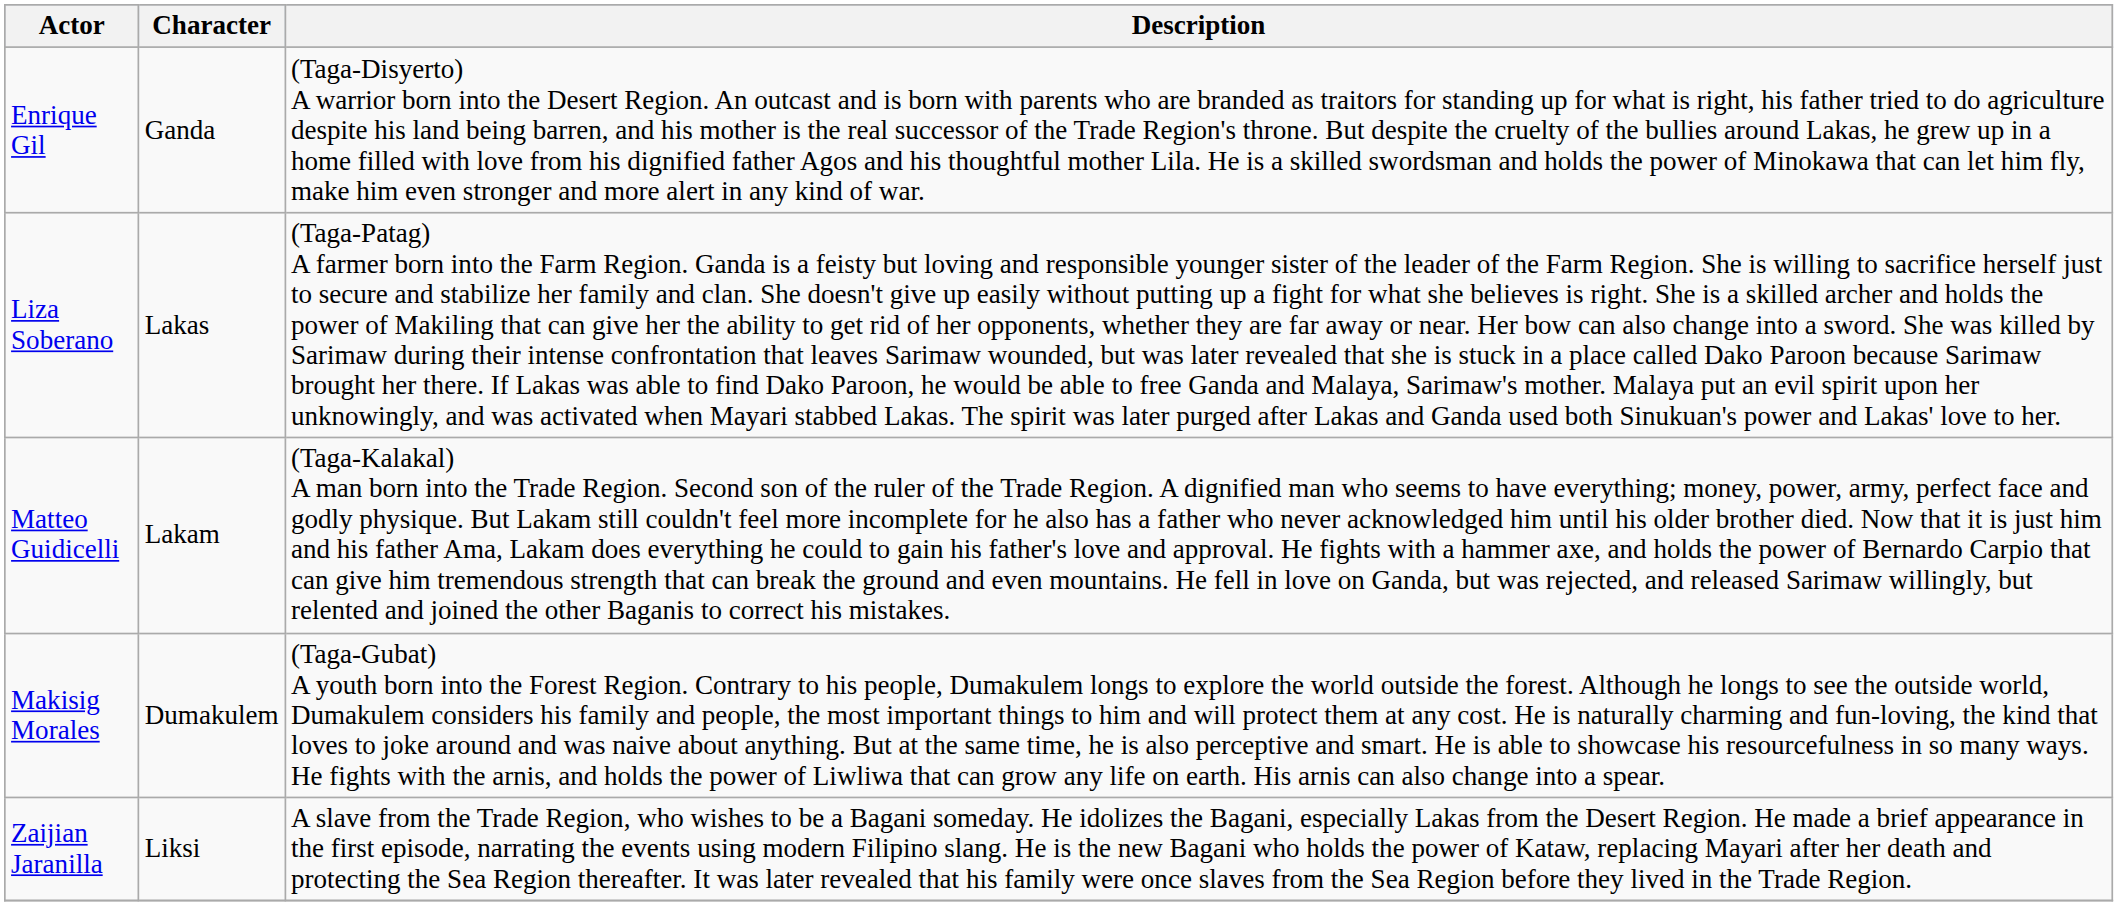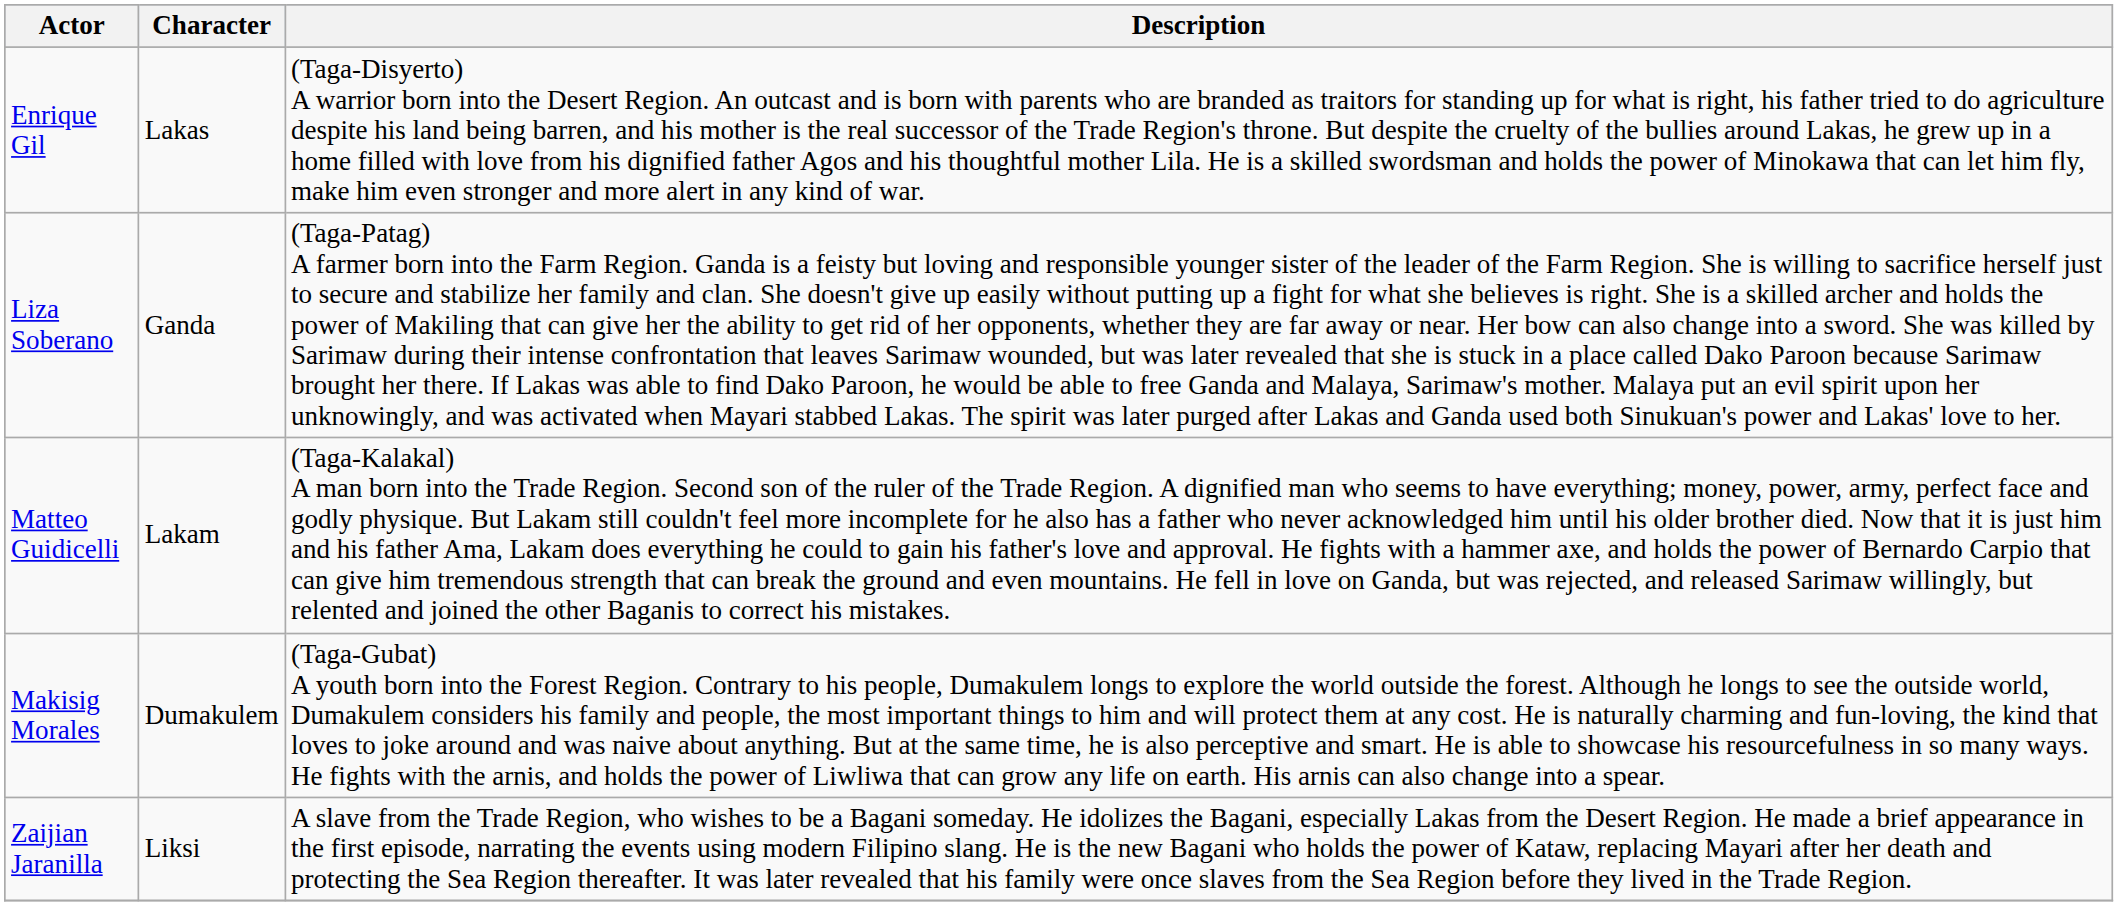Enrique Gil | Character: Ganda -> Lakas
Liza Soberano | Character: Lakas -> Ganda
